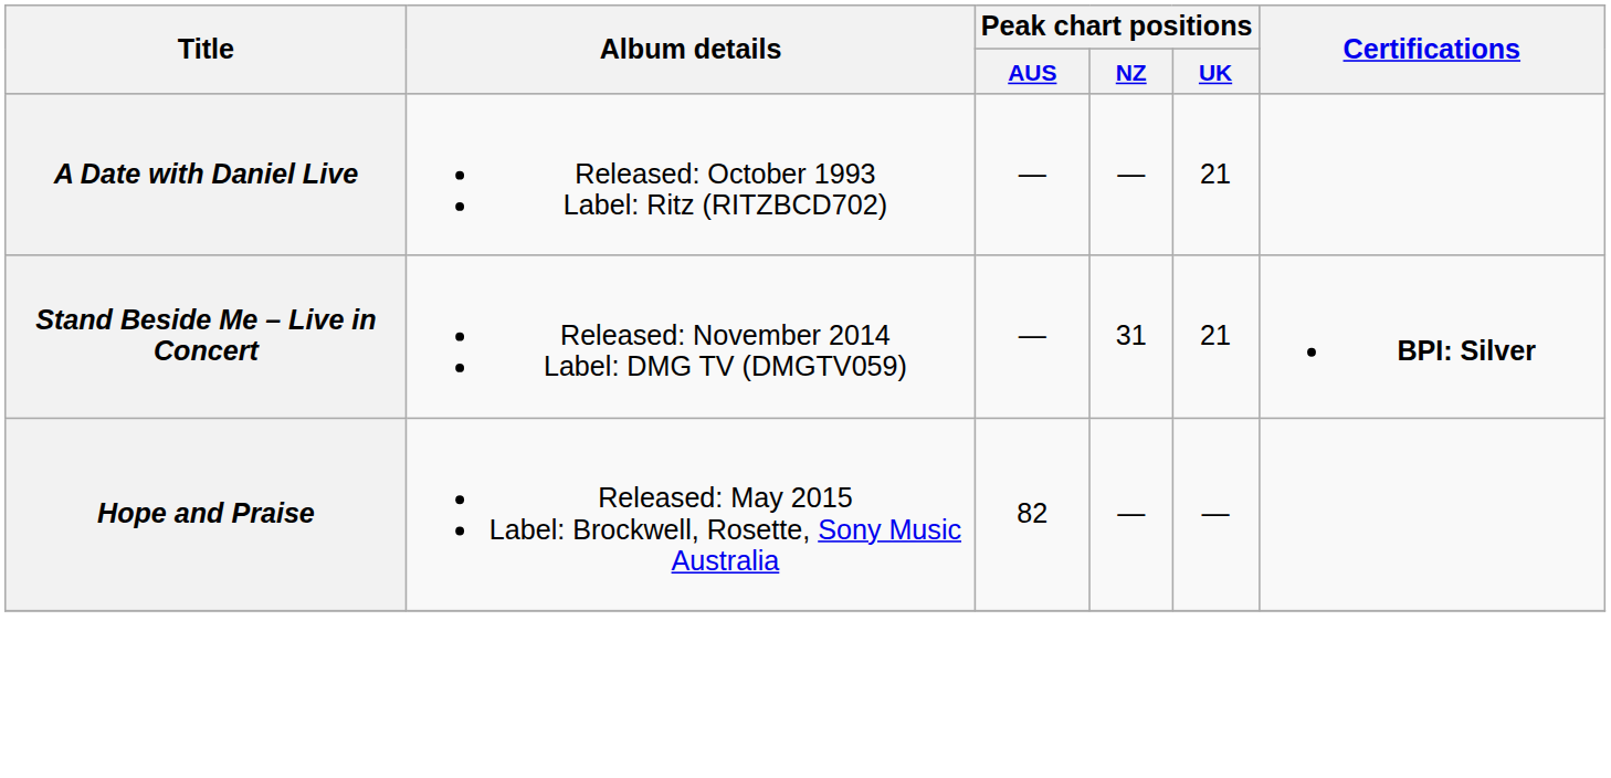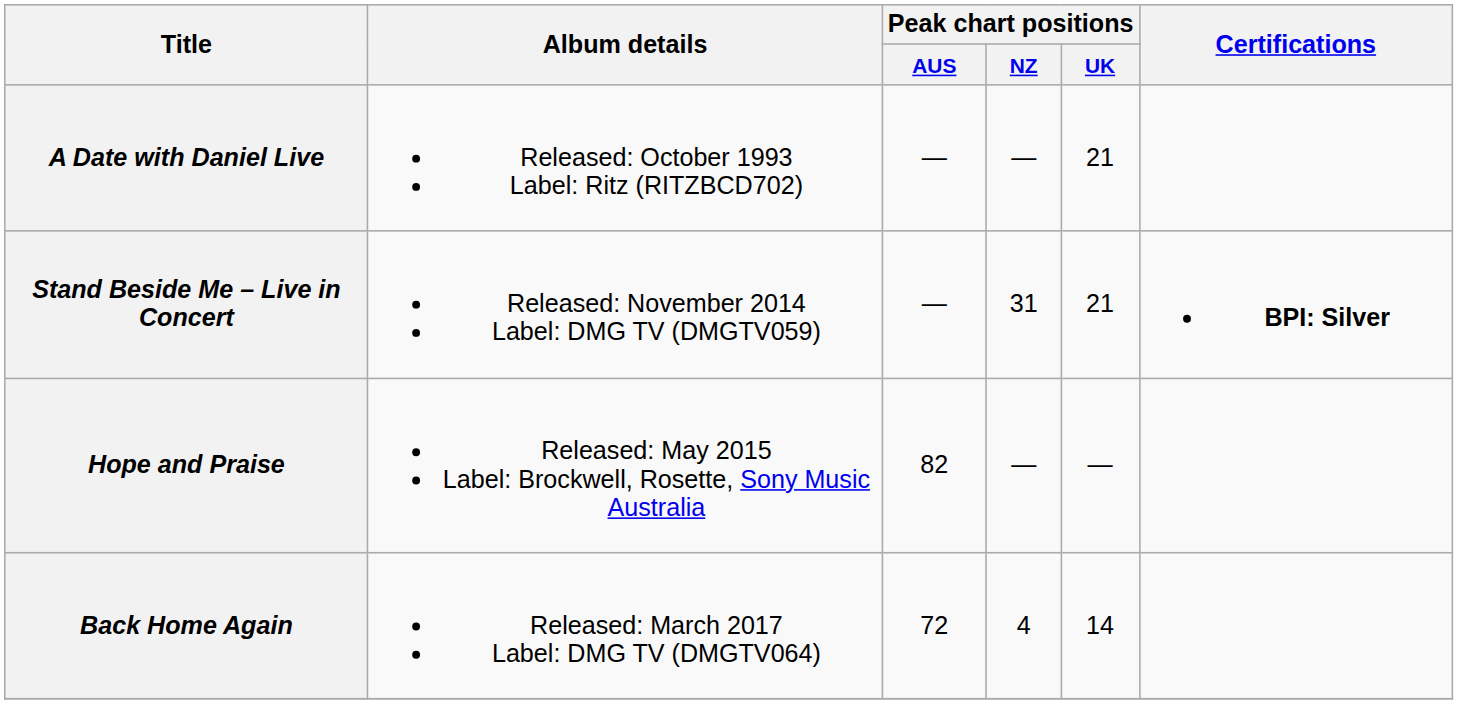+ row: Back Home Again | Released: March 2017 Label: DMG TV (DMGTV064) | 72 | 4 | 14
